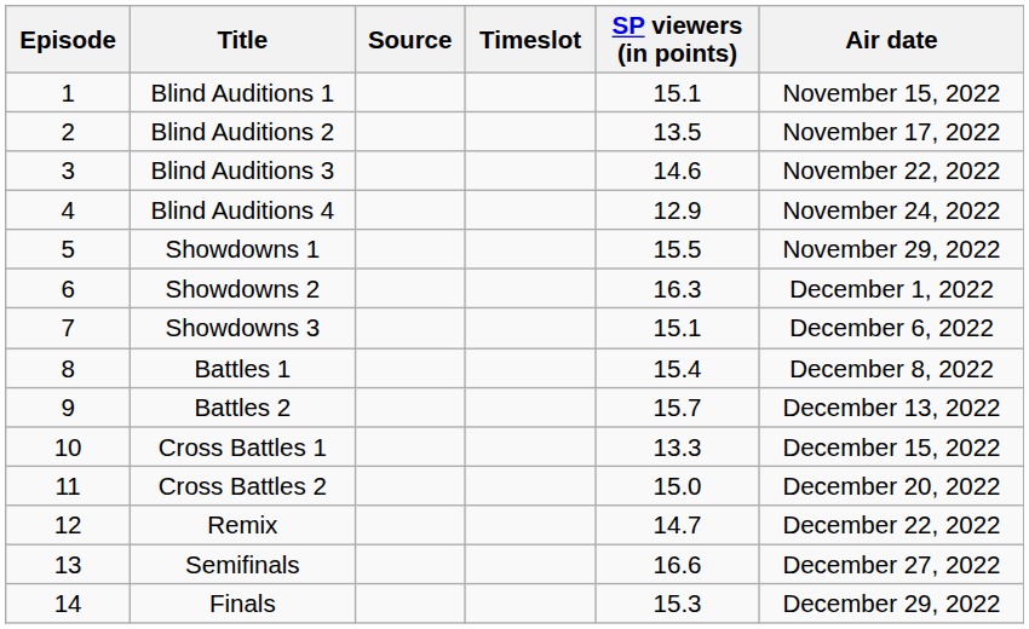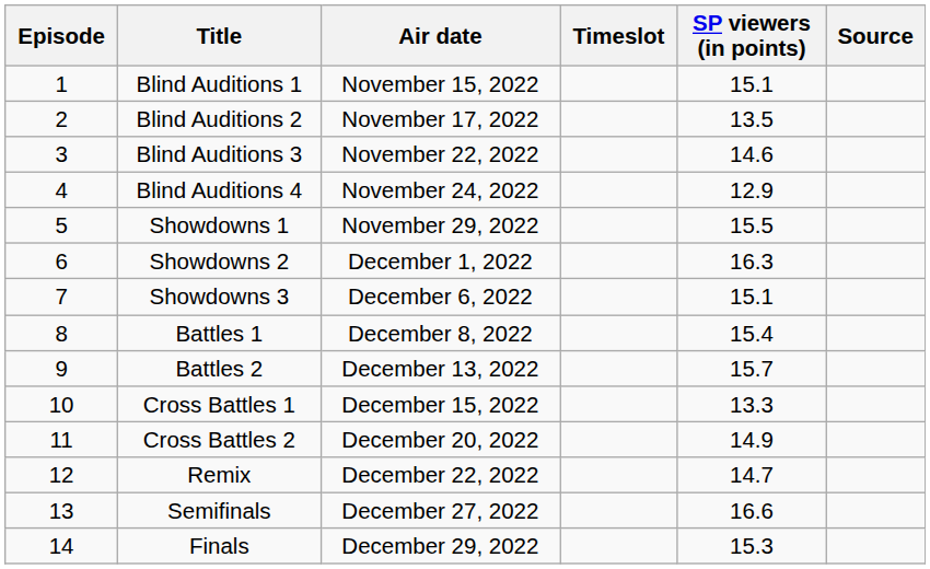columns swapped: Air date <-> Source
Cross Battles 2 | SP viewers (in points): 15.0 -> 14.9
